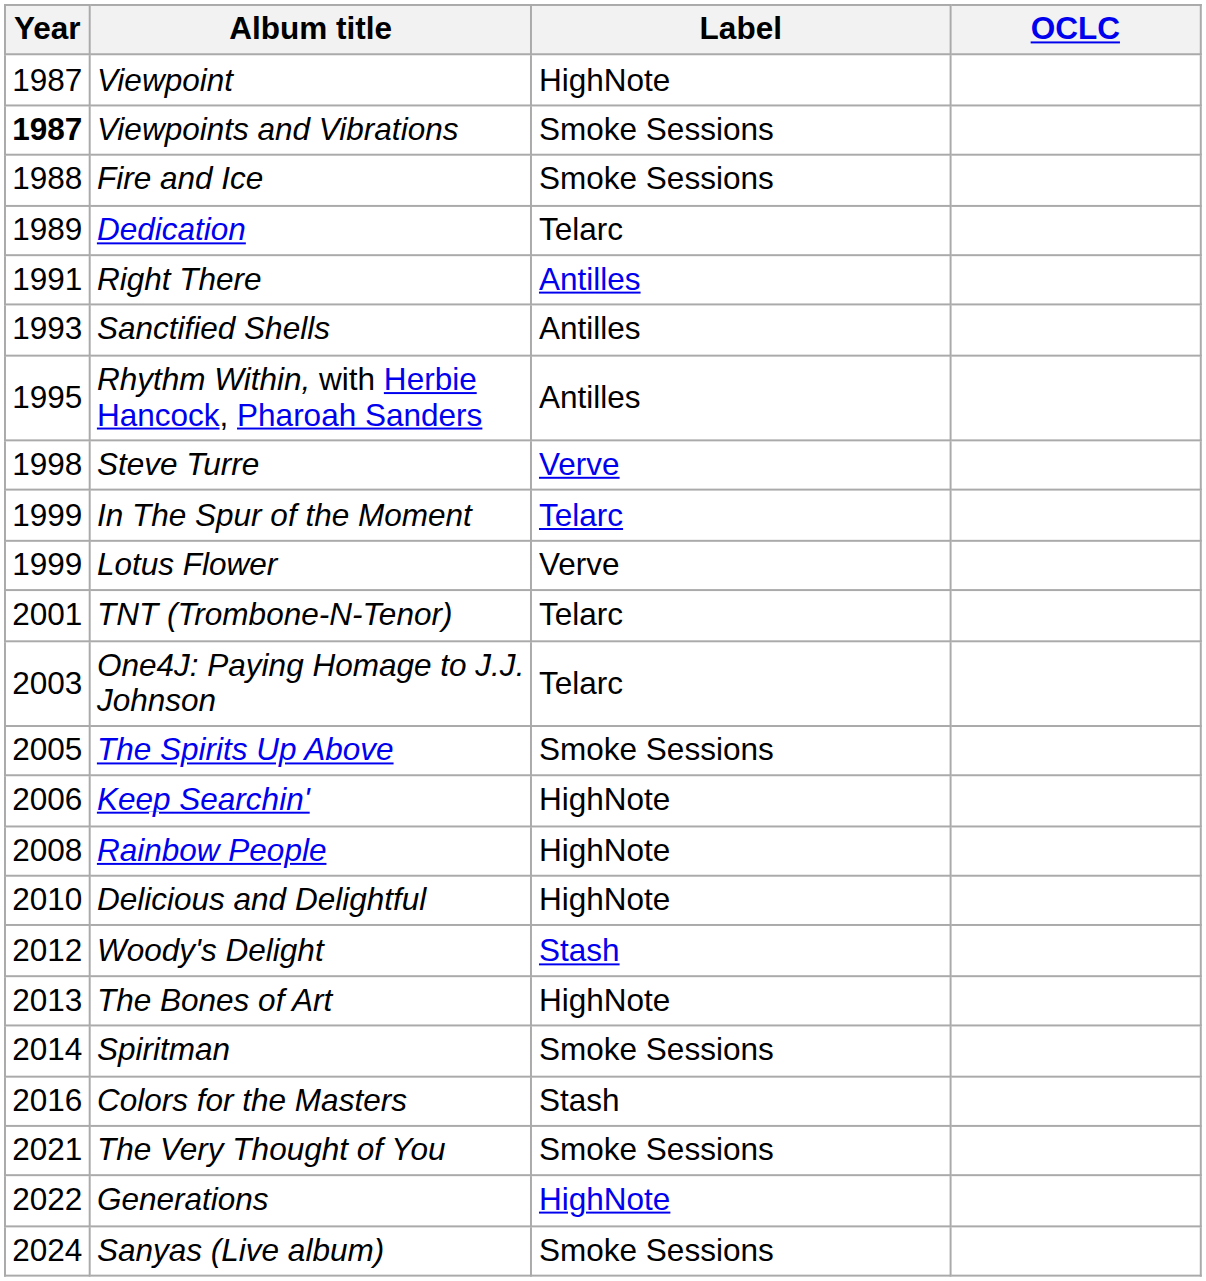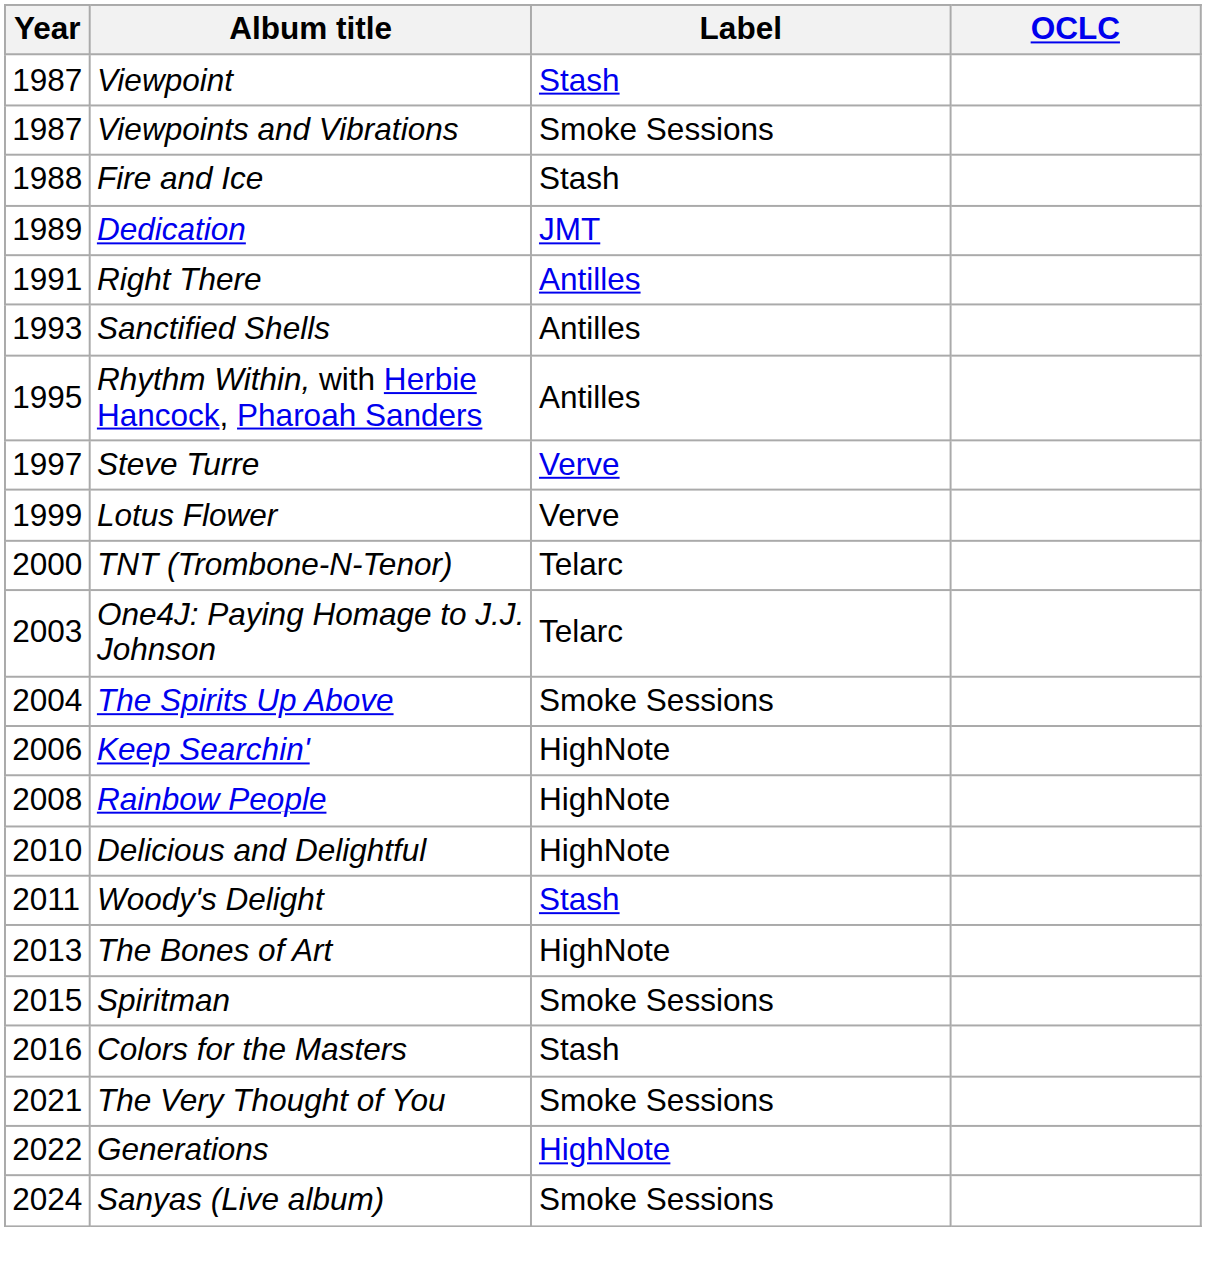Viewpoint | Label: HighNote -> Stash
Viewpoints and Vibrations | Year: bold -> normal
Fire and Ice | Label: Smoke Sessions -> Stash
Dedication | Label: Telarc -> JMT
Steve Turre | Year: 1998 -> 1997
- row: 1999 | In The Spur of the Moment | Telarc
TNT (Trombone-N-Tenor) | Year: 2001 -> 2000
The Spirits Up Above | Year: 2005 -> 2004
Woody's Delight | Year: 2012 -> 2011
Spiritman | Year: 2014 -> 2015
